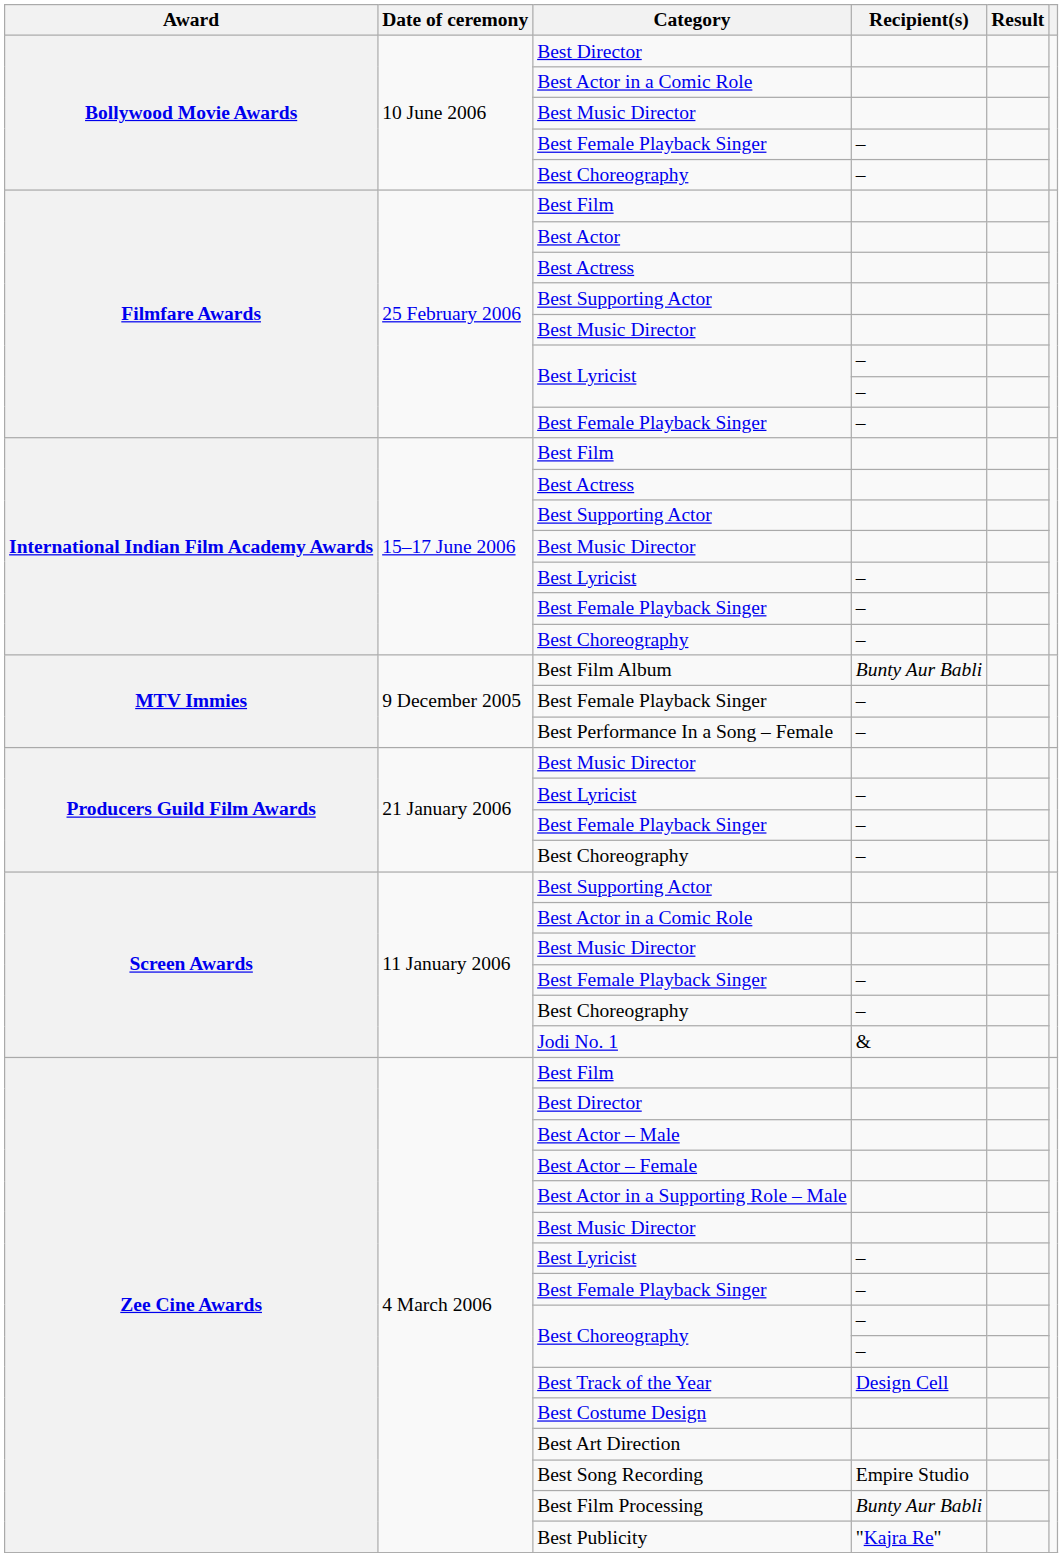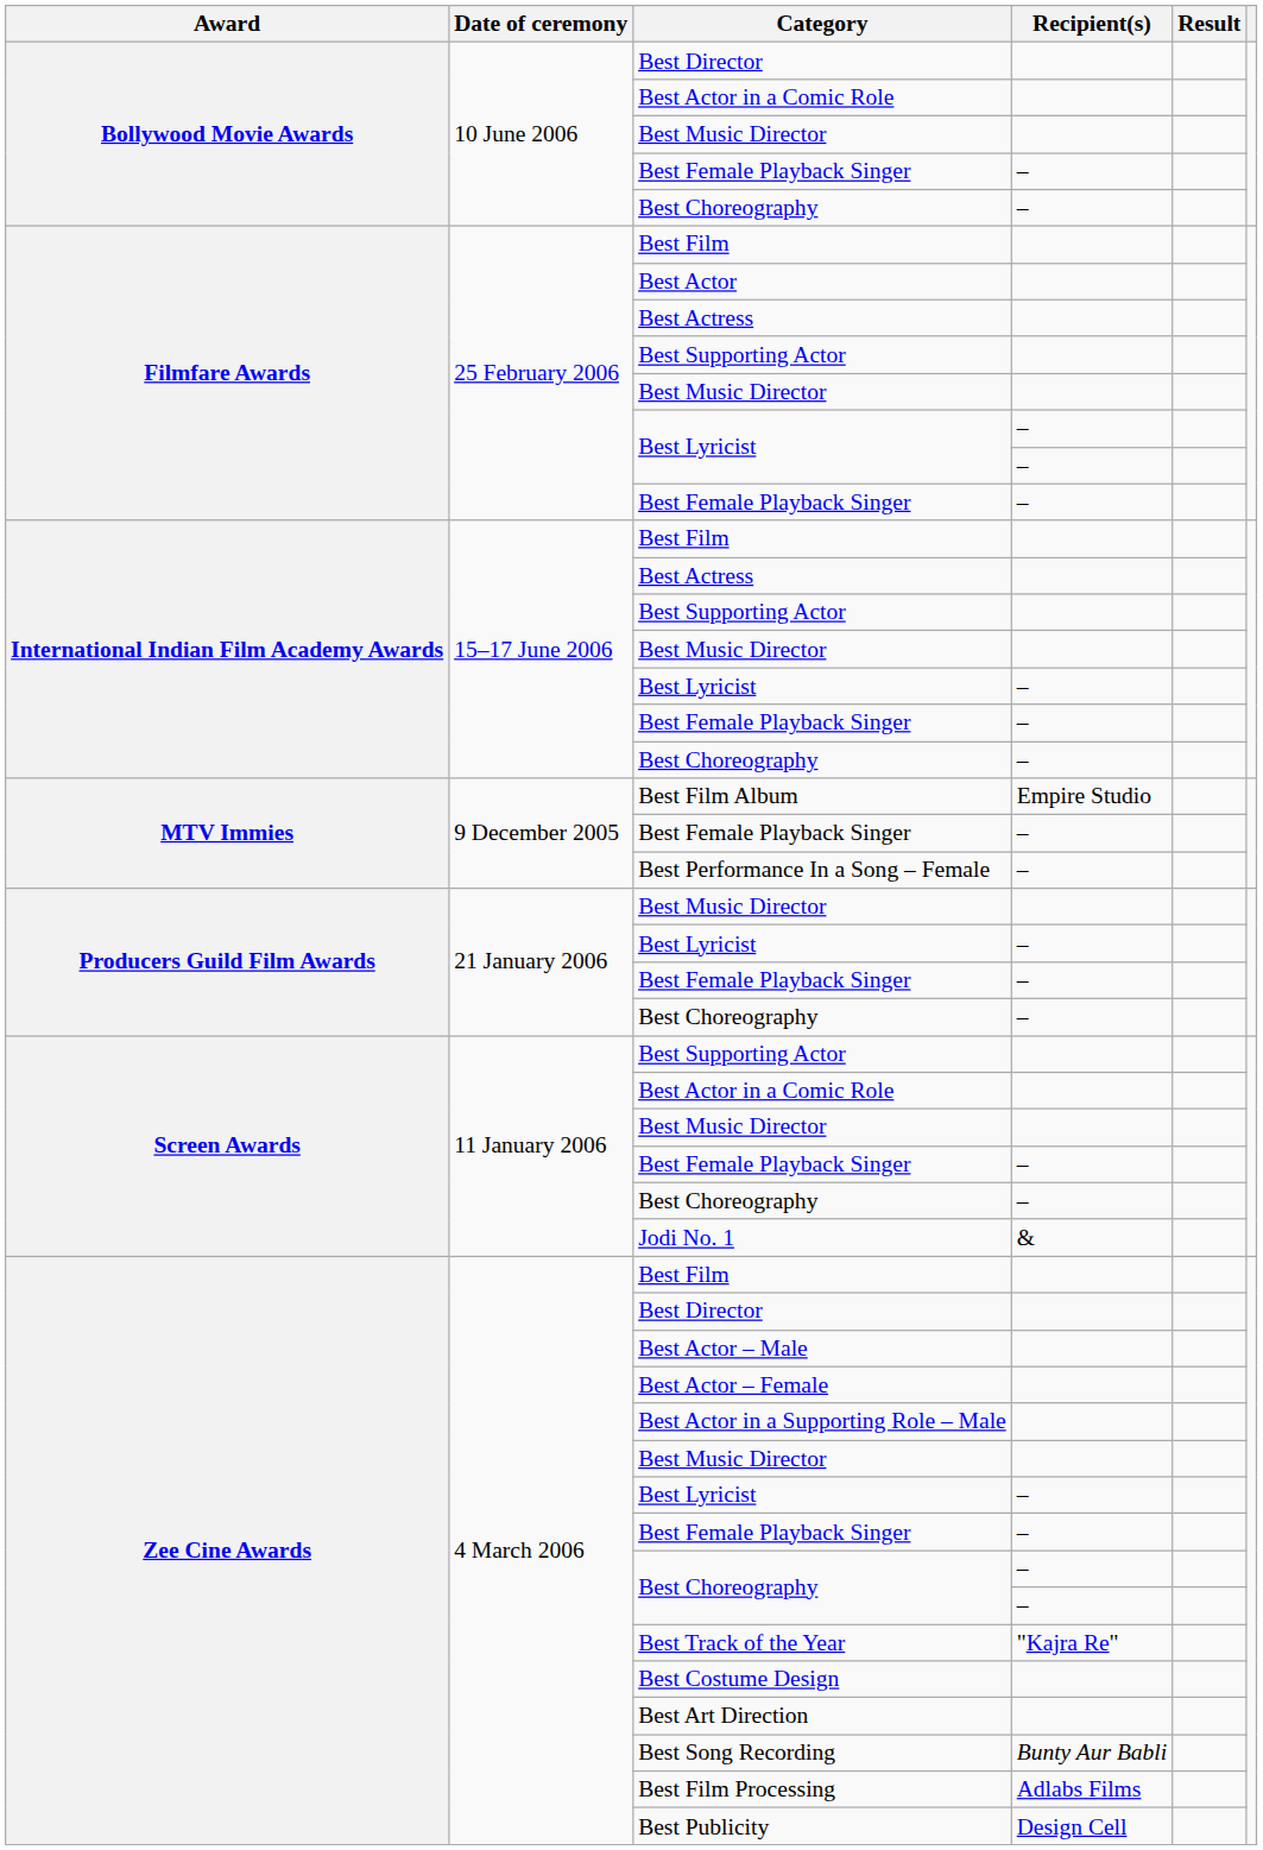Best Film Album | Recipient(s): Bunty Aur Babli -> Empire Studio
Best Track of the Year | Recipient(s): Design Cell -> "Kajra Re"
Best Song Recording | Recipient(s): Empire Studio -> Bunty Aur Babli
Best Film Processing | Recipient(s): Bunty Aur Babli -> Adlabs Films
Best Publicity | Recipient(s): "Kajra Re" -> Design Cell
